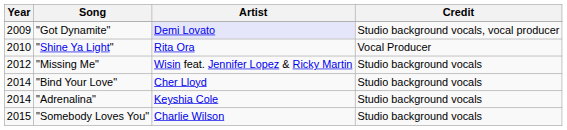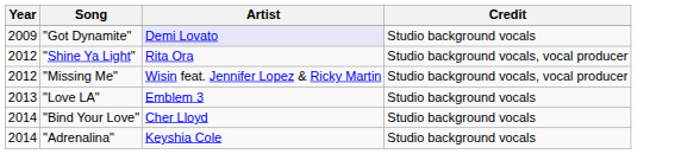"Got Dynamite" | Credit: Studio background vocals, vocal producer -> Studio background vocals
"Shine Ya Light" | Year: 2010 -> 2012
"Shine Ya Light" | Credit: Vocal Producer -> Studio background vocals, vocal producer
"Missing Me" | Credit: Studio background vocals -> Studio background vocals, vocal producer
+ row: 2013 | "Love LA" | Emblem 3 | Studio background vocals
- row: 2015 | "Somebody Loves You" | Charlie Wilson | Studio background vocals
